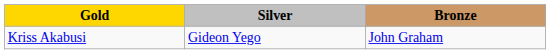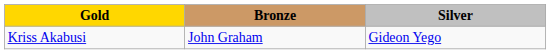columns swapped: Silver <-> Bronze
